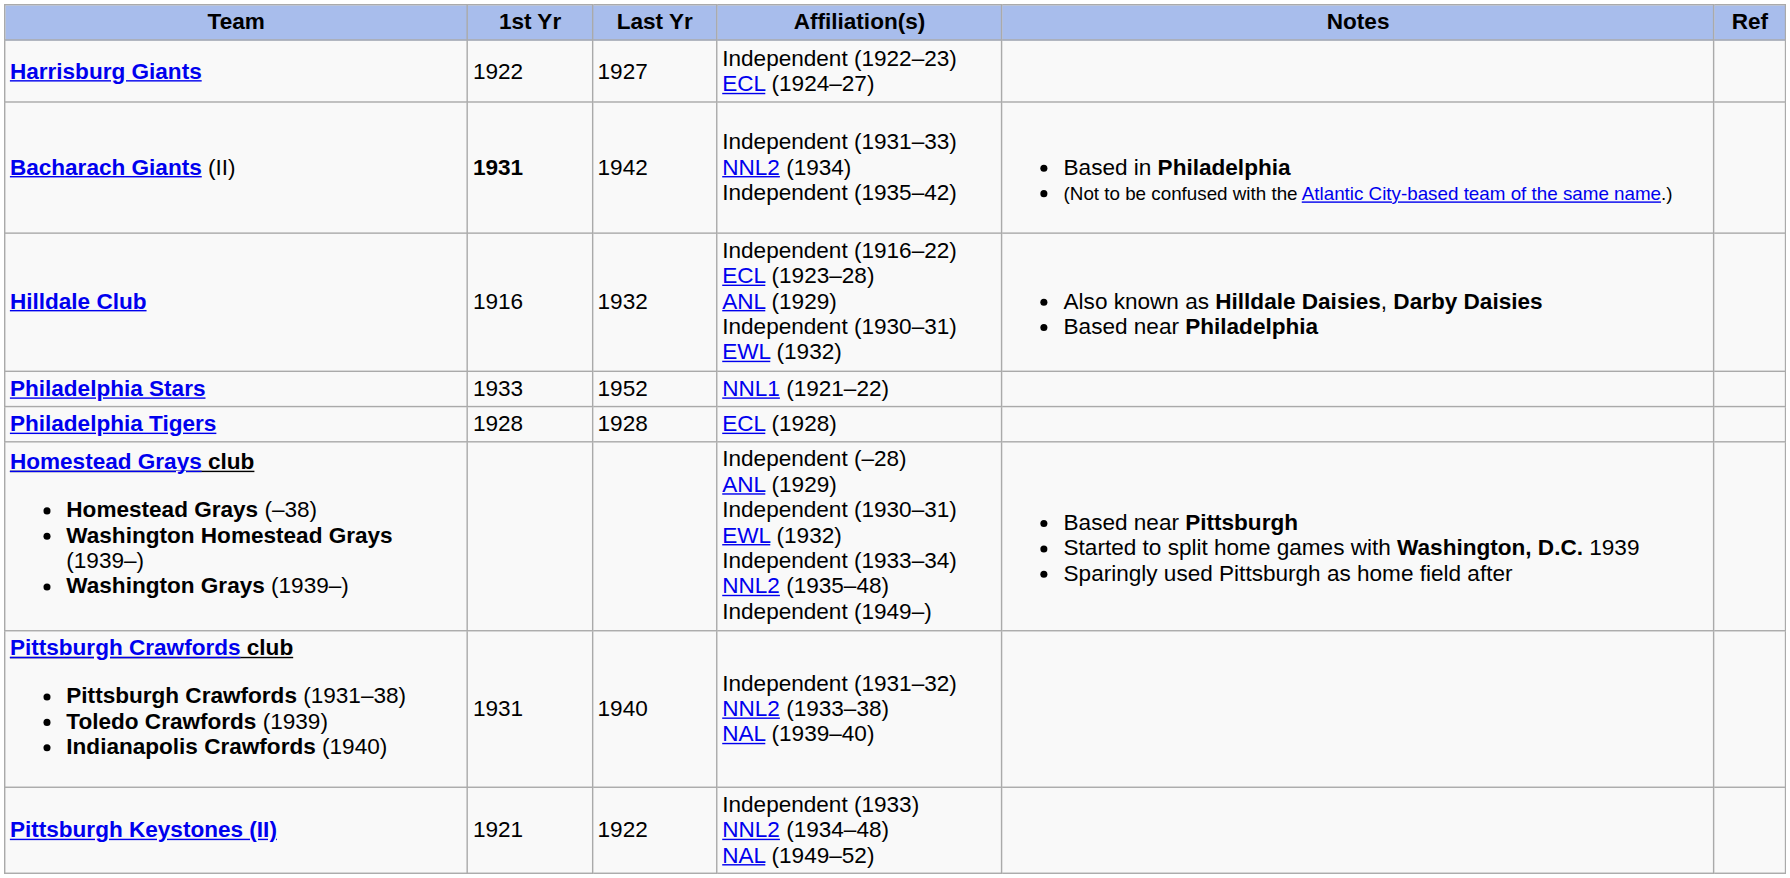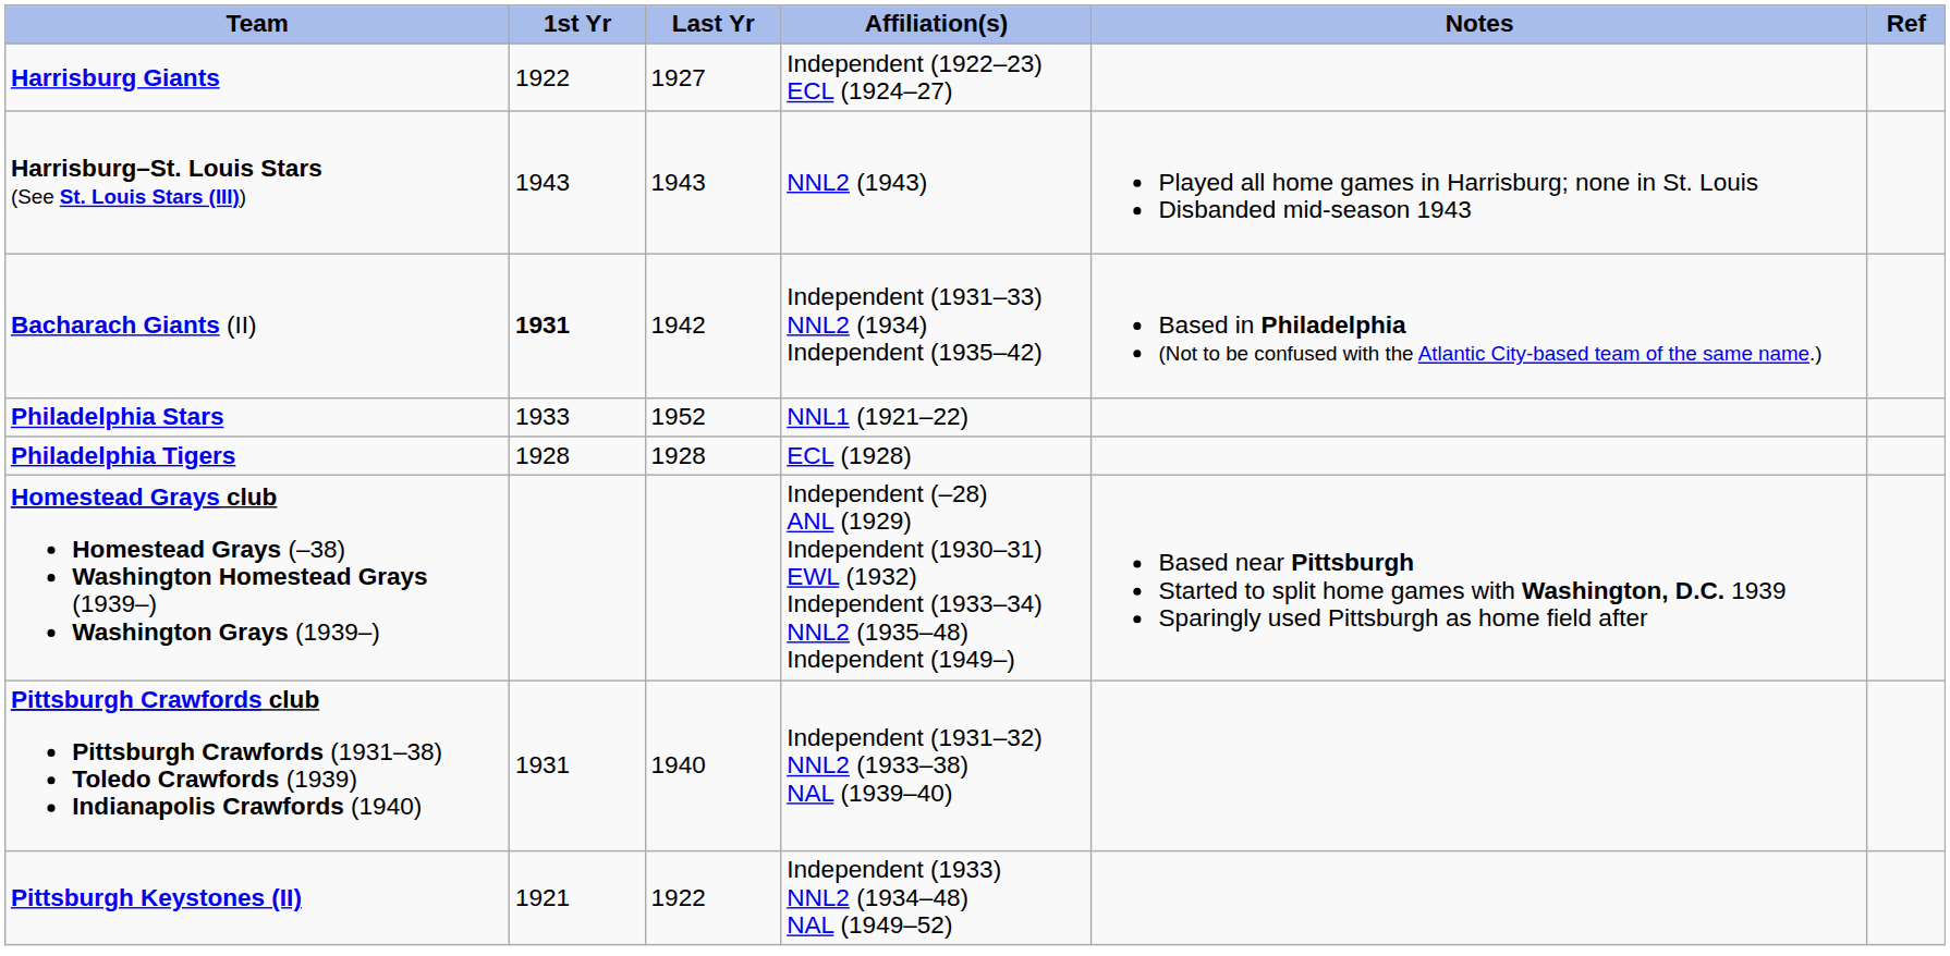+ row: Harrisburg–St. Louis Stars (See St. Louis Stars (III)) | 1943 | 1943 | NNL2 (1943) | Played all home games in Harrisburg; none in St. Louis Disbanded mid-season 1943
- row: Hilldale Club | 1916 | 1932 | Independent (1916–22) ECL (1923–28) ANL (1929) Independent (1930–31) EWL (1932) | Also known as Hilldale Daisies, Darby Daisies Based near Philadelphia
